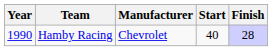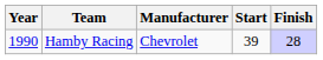Hamby Racing | Start: 40 -> 39
